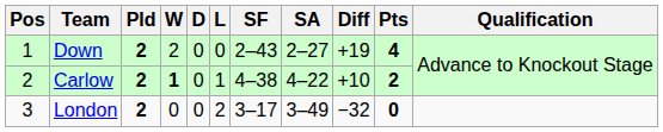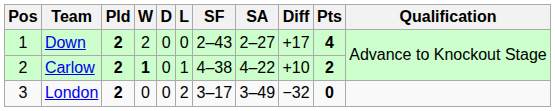Down | Diff: +19 -> +17
